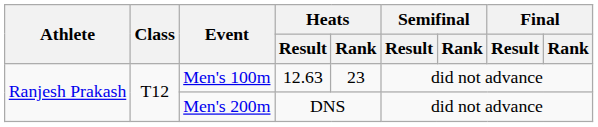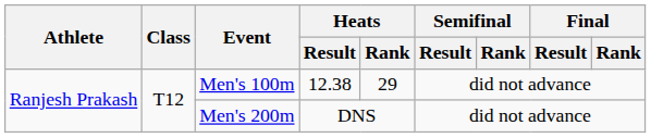Men's 100m | Heats / Result: 12.63 -> 12.38
Men's 100m | Heats / Rank: 23 -> 29
